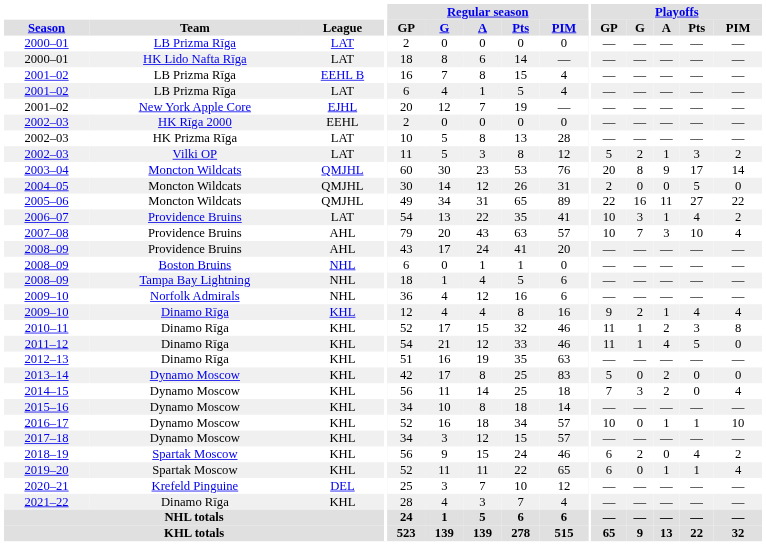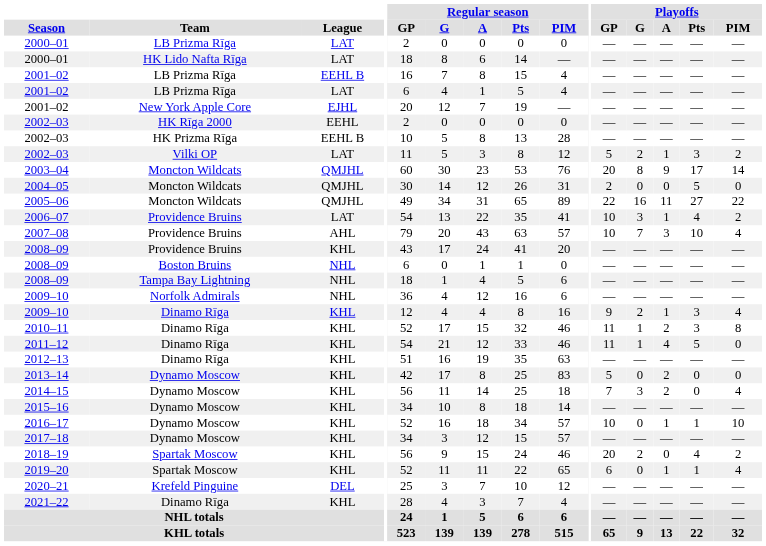2002–03 / HK Prizma Rīga | League: LAT -> EEHL B
2008–09 / Providence Bruins | League: AHL -> KHL
2009–10 / Dinamo Rīga | Playoffs / Pts: 4 -> 3
2018–19 | Playoffs / GP: 6 -> 20
